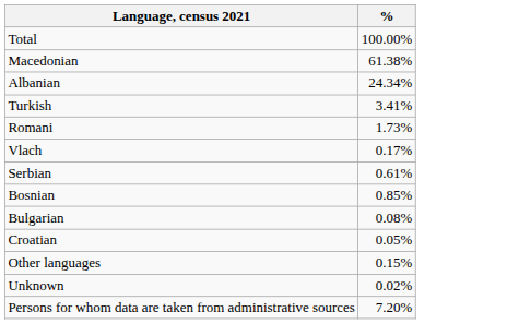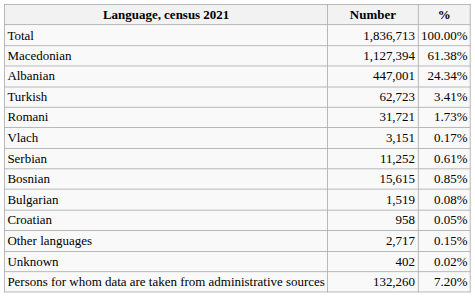+ column: Number | 1,836,713 | 1,127,394 | 447,001 | 62,723 | 31,721 | 3,151 | 11,252 | 15,615 | 1,519 | 958 | 2,717 | 402 | 132,260
